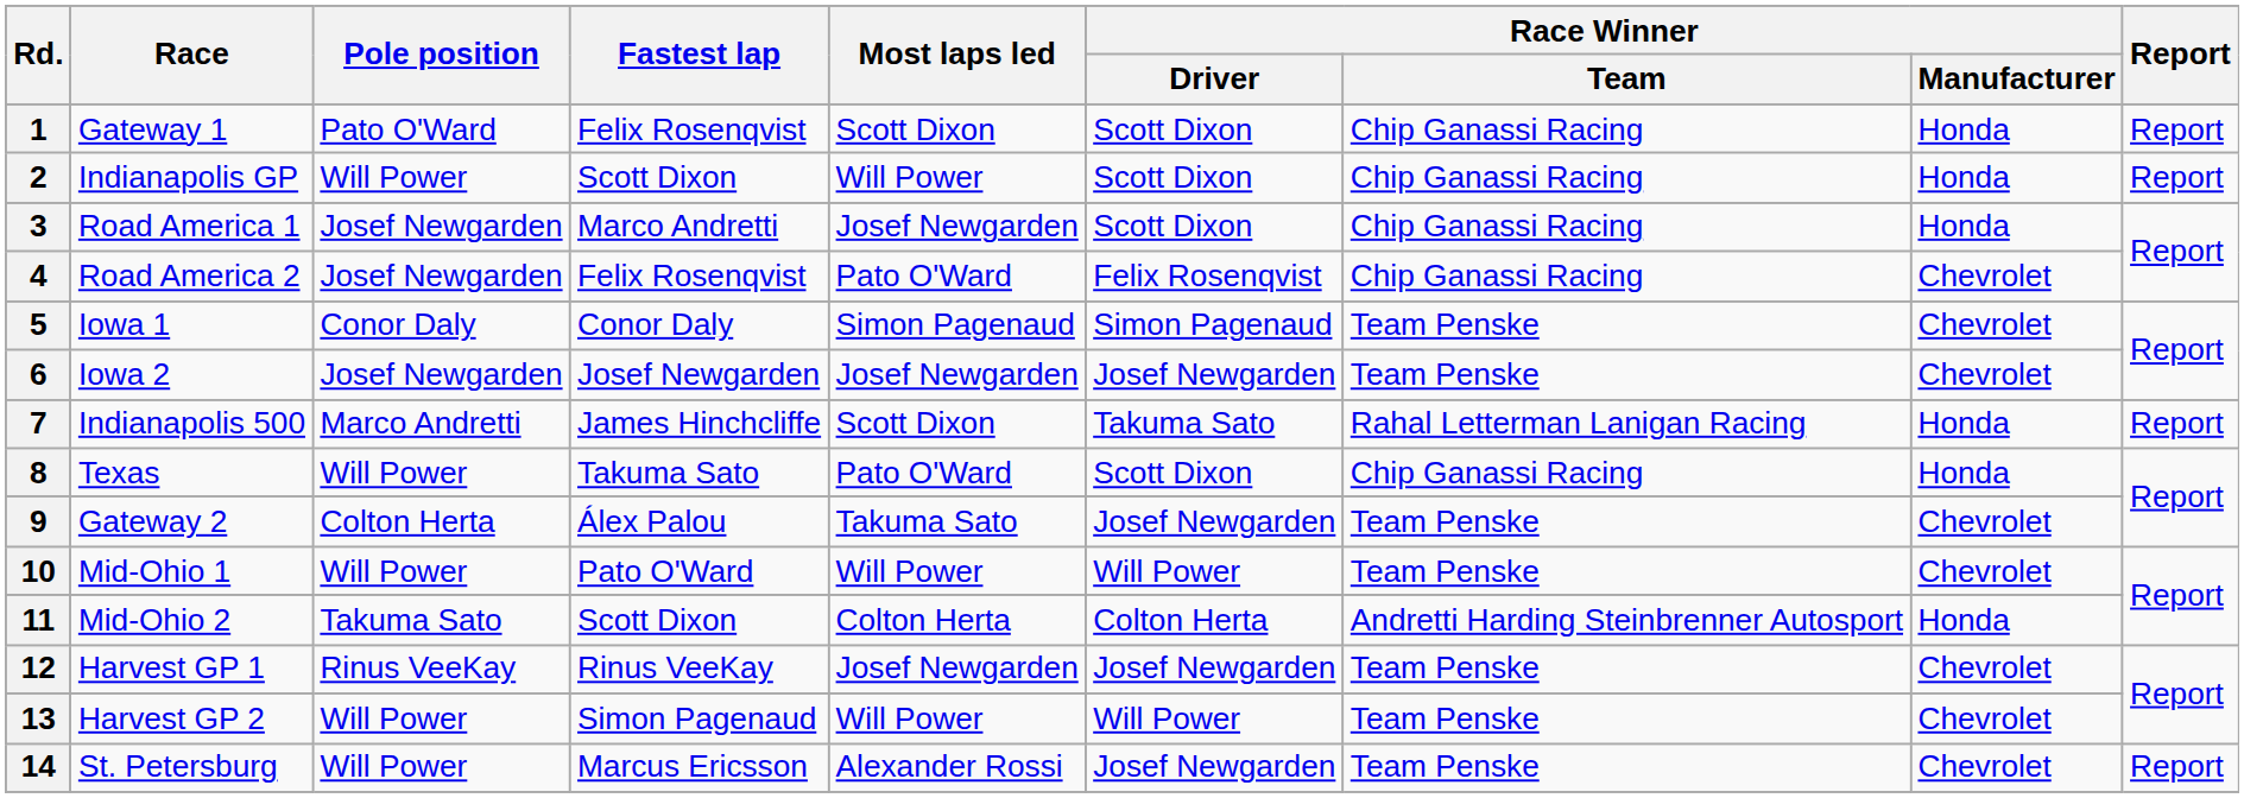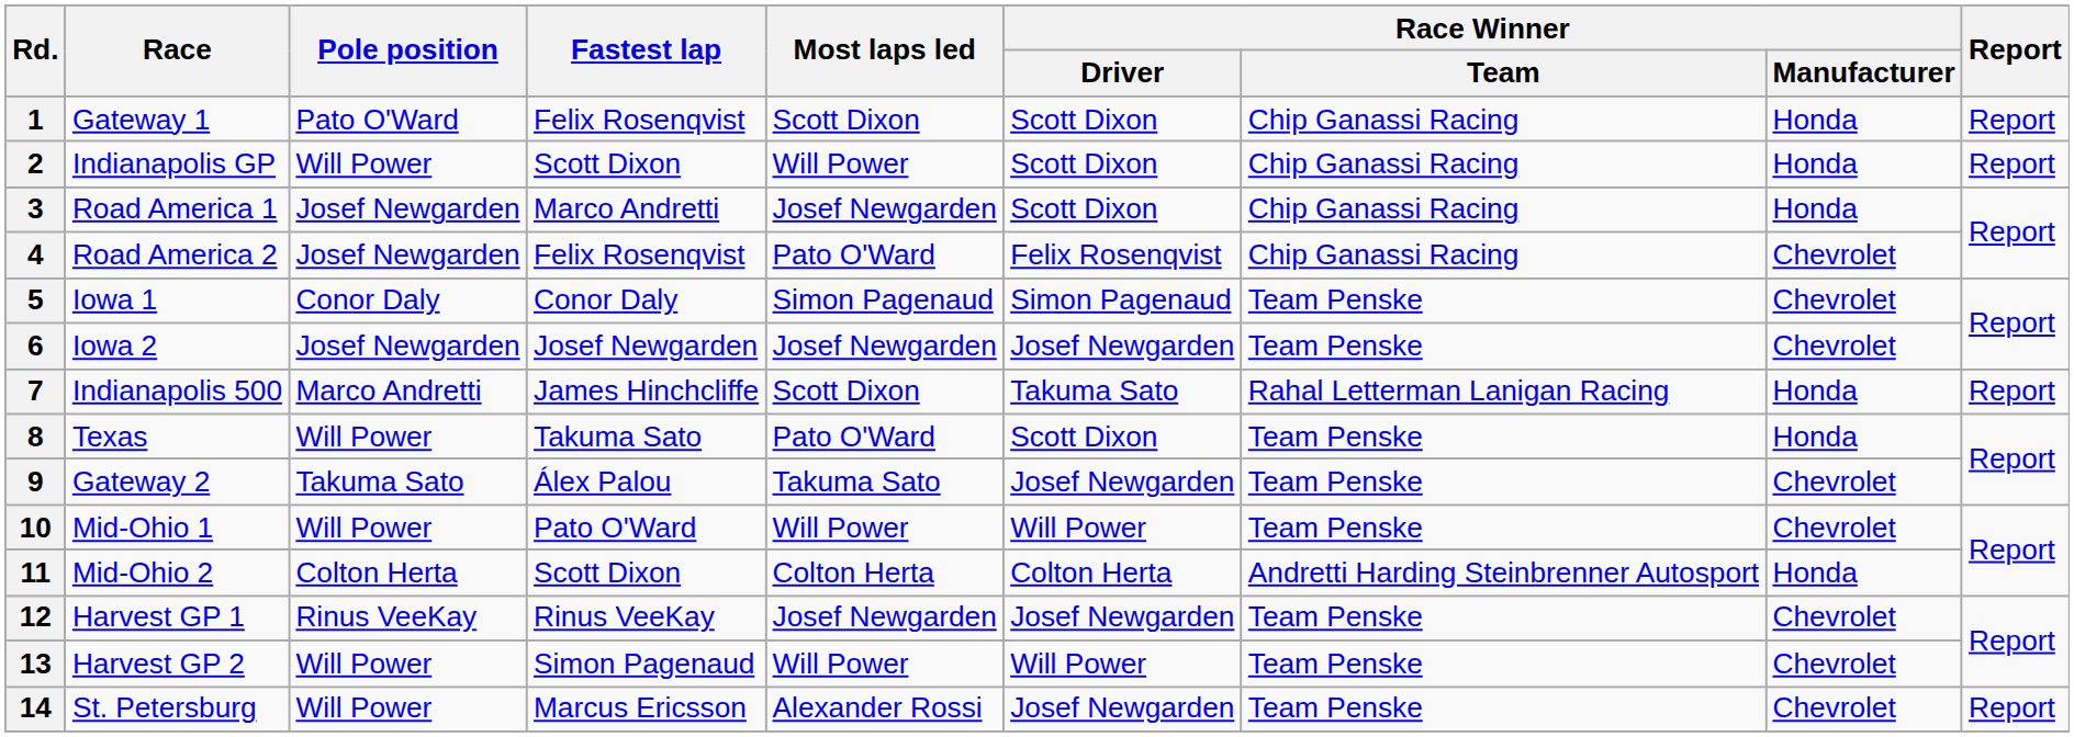8 | Race Winner / Team: Chip Ganassi Racing -> Team Penske
9 | Pole position: Colton Herta -> Takuma Sato
11 | Pole position: Takuma Sato -> Colton Herta
